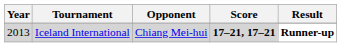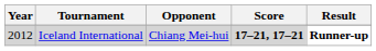Iceland International | Year: 2013 -> 2012
